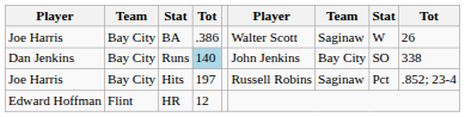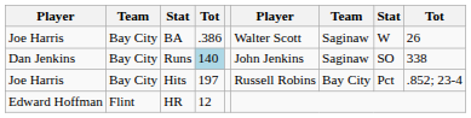Runs | column 7: Bay City -> Saginaw
Hits | column 7: Saginaw -> Bay City
